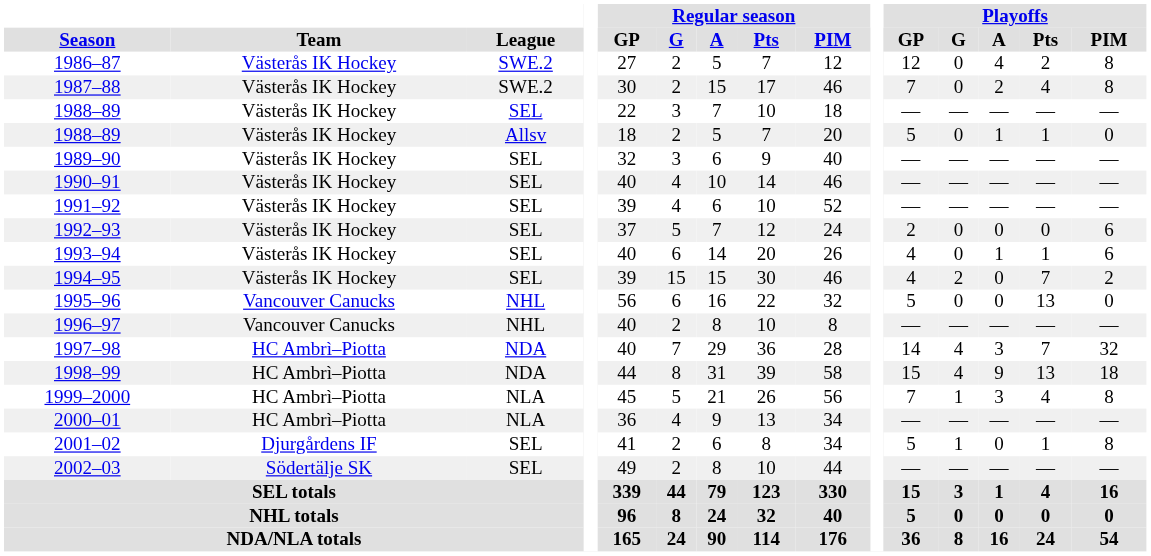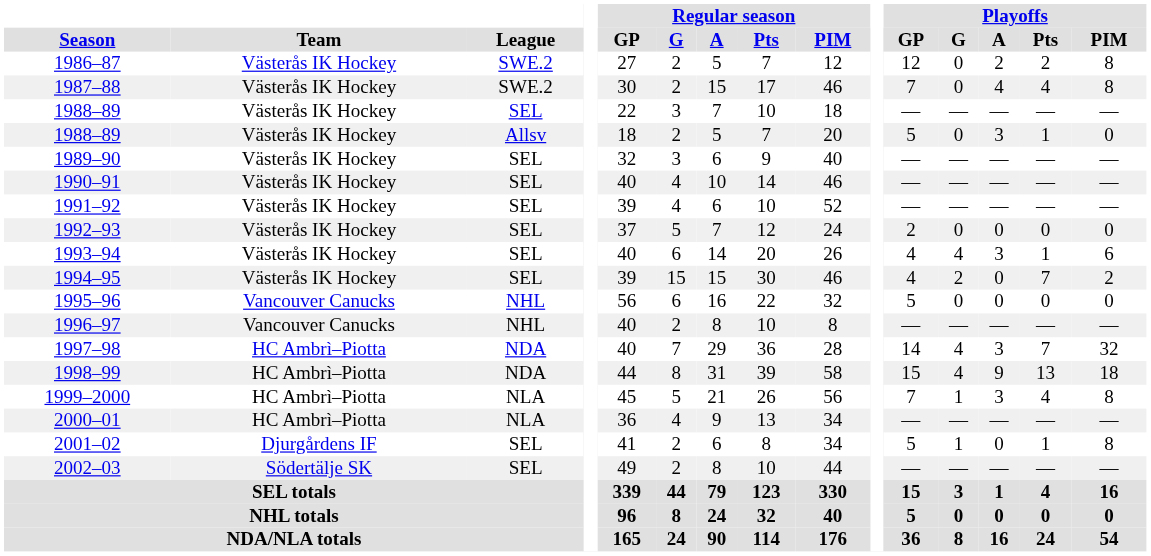1986–87 | Playoffs / A: 4 -> 2
1987–88 | Playoffs / A: 2 -> 4
1988–89 / Allsv | Playoffs / A: 1 -> 3
1992–93 | Playoffs / PIM: 6 -> 0
1993–94 | Playoffs / G: 0 -> 4
1993–94 | Playoffs / A: 1 -> 3
1995–96 | Playoffs / Pts: 13 -> 0
